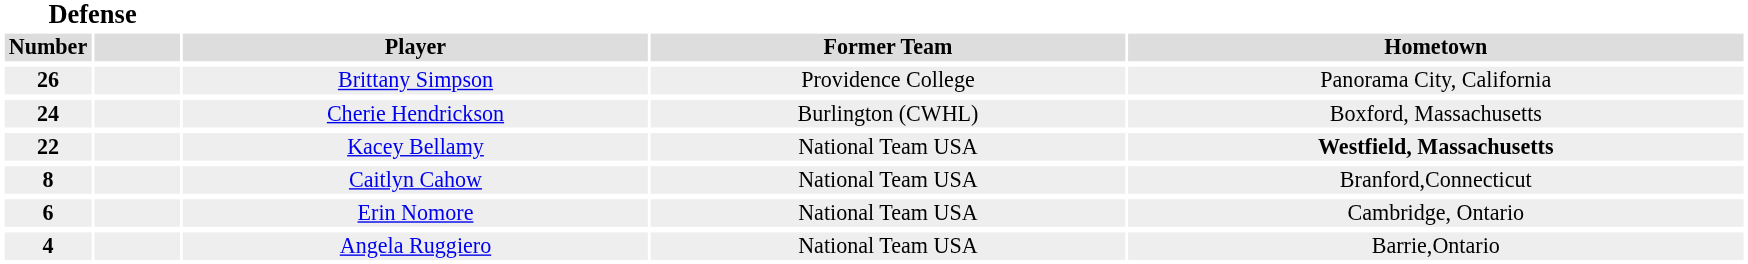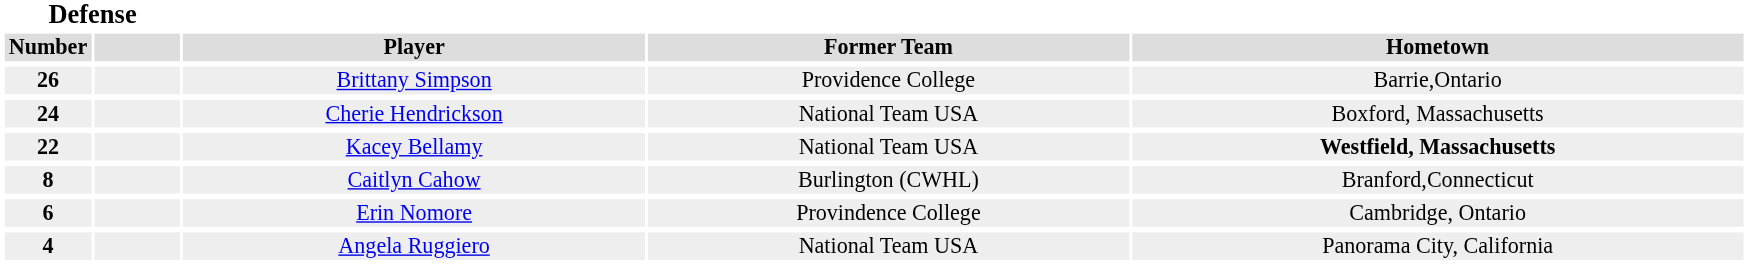Brittany Simpson | Hometown: Panorama City, California -> Barrie,Ontario
Cherie Hendrickson | Former Team: Burlington (CWHL) -> National Team USA
Caitlyn Cahow | Former Team: National Team USA -> Burlington (CWHL)
Erin Nomore | Former Team: National Team USA -> Provindence College
Angela Ruggiero | Hometown: Barrie,Ontario -> Panorama City, California
